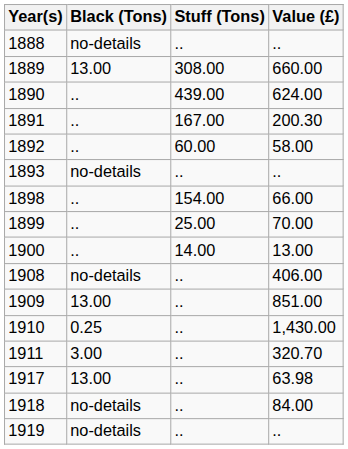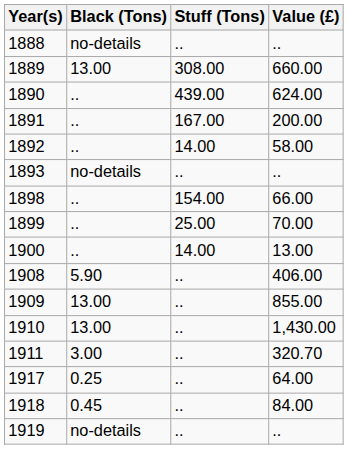1891 | Value (£): 200.30 -> 200.00
1892 | Stuff (Tons): 60.00 -> 14.00
1908 | Black (Tons): no-details -> 5.90
1909 | Value (£): 851.00 -> 855.00
1910 | Black (Tons): 0.25 -> 13.00
1917 | Black (Tons): 13.00 -> 0.25
1917 | Value (£): 63.98 -> 64.00
1918 | Black (Tons): no-details -> 0.45
